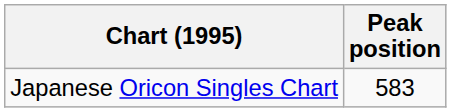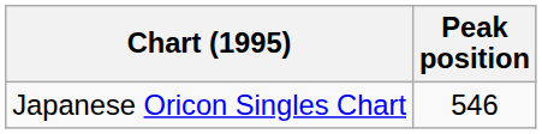Japanese Oricon Singles Chart | Peak position: 583 -> 546
